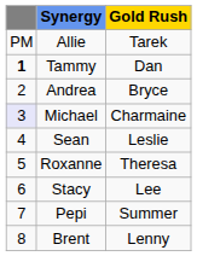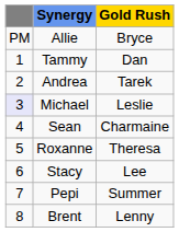Allie | Gold Rush: Tarek -> Bryce
Tammy | column 1: bold -> normal
Andrea | Gold Rush: Bryce -> Tarek
Michael | Gold Rush: Charmaine -> Leslie
Sean | Gold Rush: Leslie -> Charmaine
